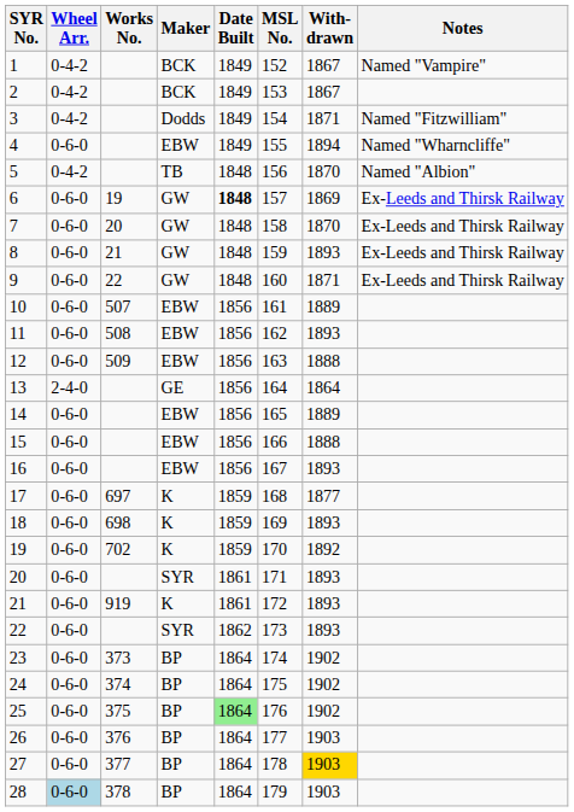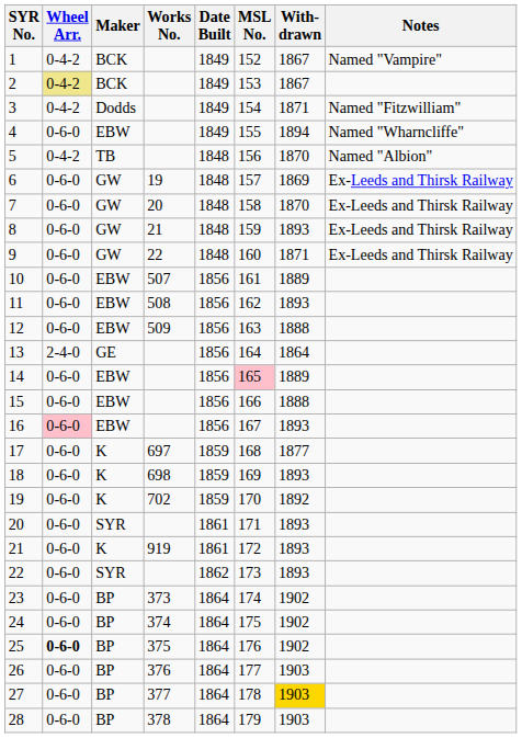columns swapped: Maker <-> Works No.
2 | Wheel Arr.: no background -> khaki background
6 | Date Built: bold -> normal
14 | MSL No.: no background -> pink background
16 | Wheel Arr.: no background -> pink background
25 | Wheel Arr.: normal -> bold
25 | Date Built: lightgreen background -> no background
28 | Wheel Arr.: lightblue background -> no background
